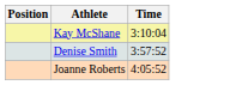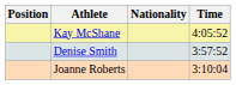+ column: Nationality
Kay McShane | Time: 3:10:04 -> 4:05:52
Joanne Roberts | Time: 4:05:52 -> 3:10:04
